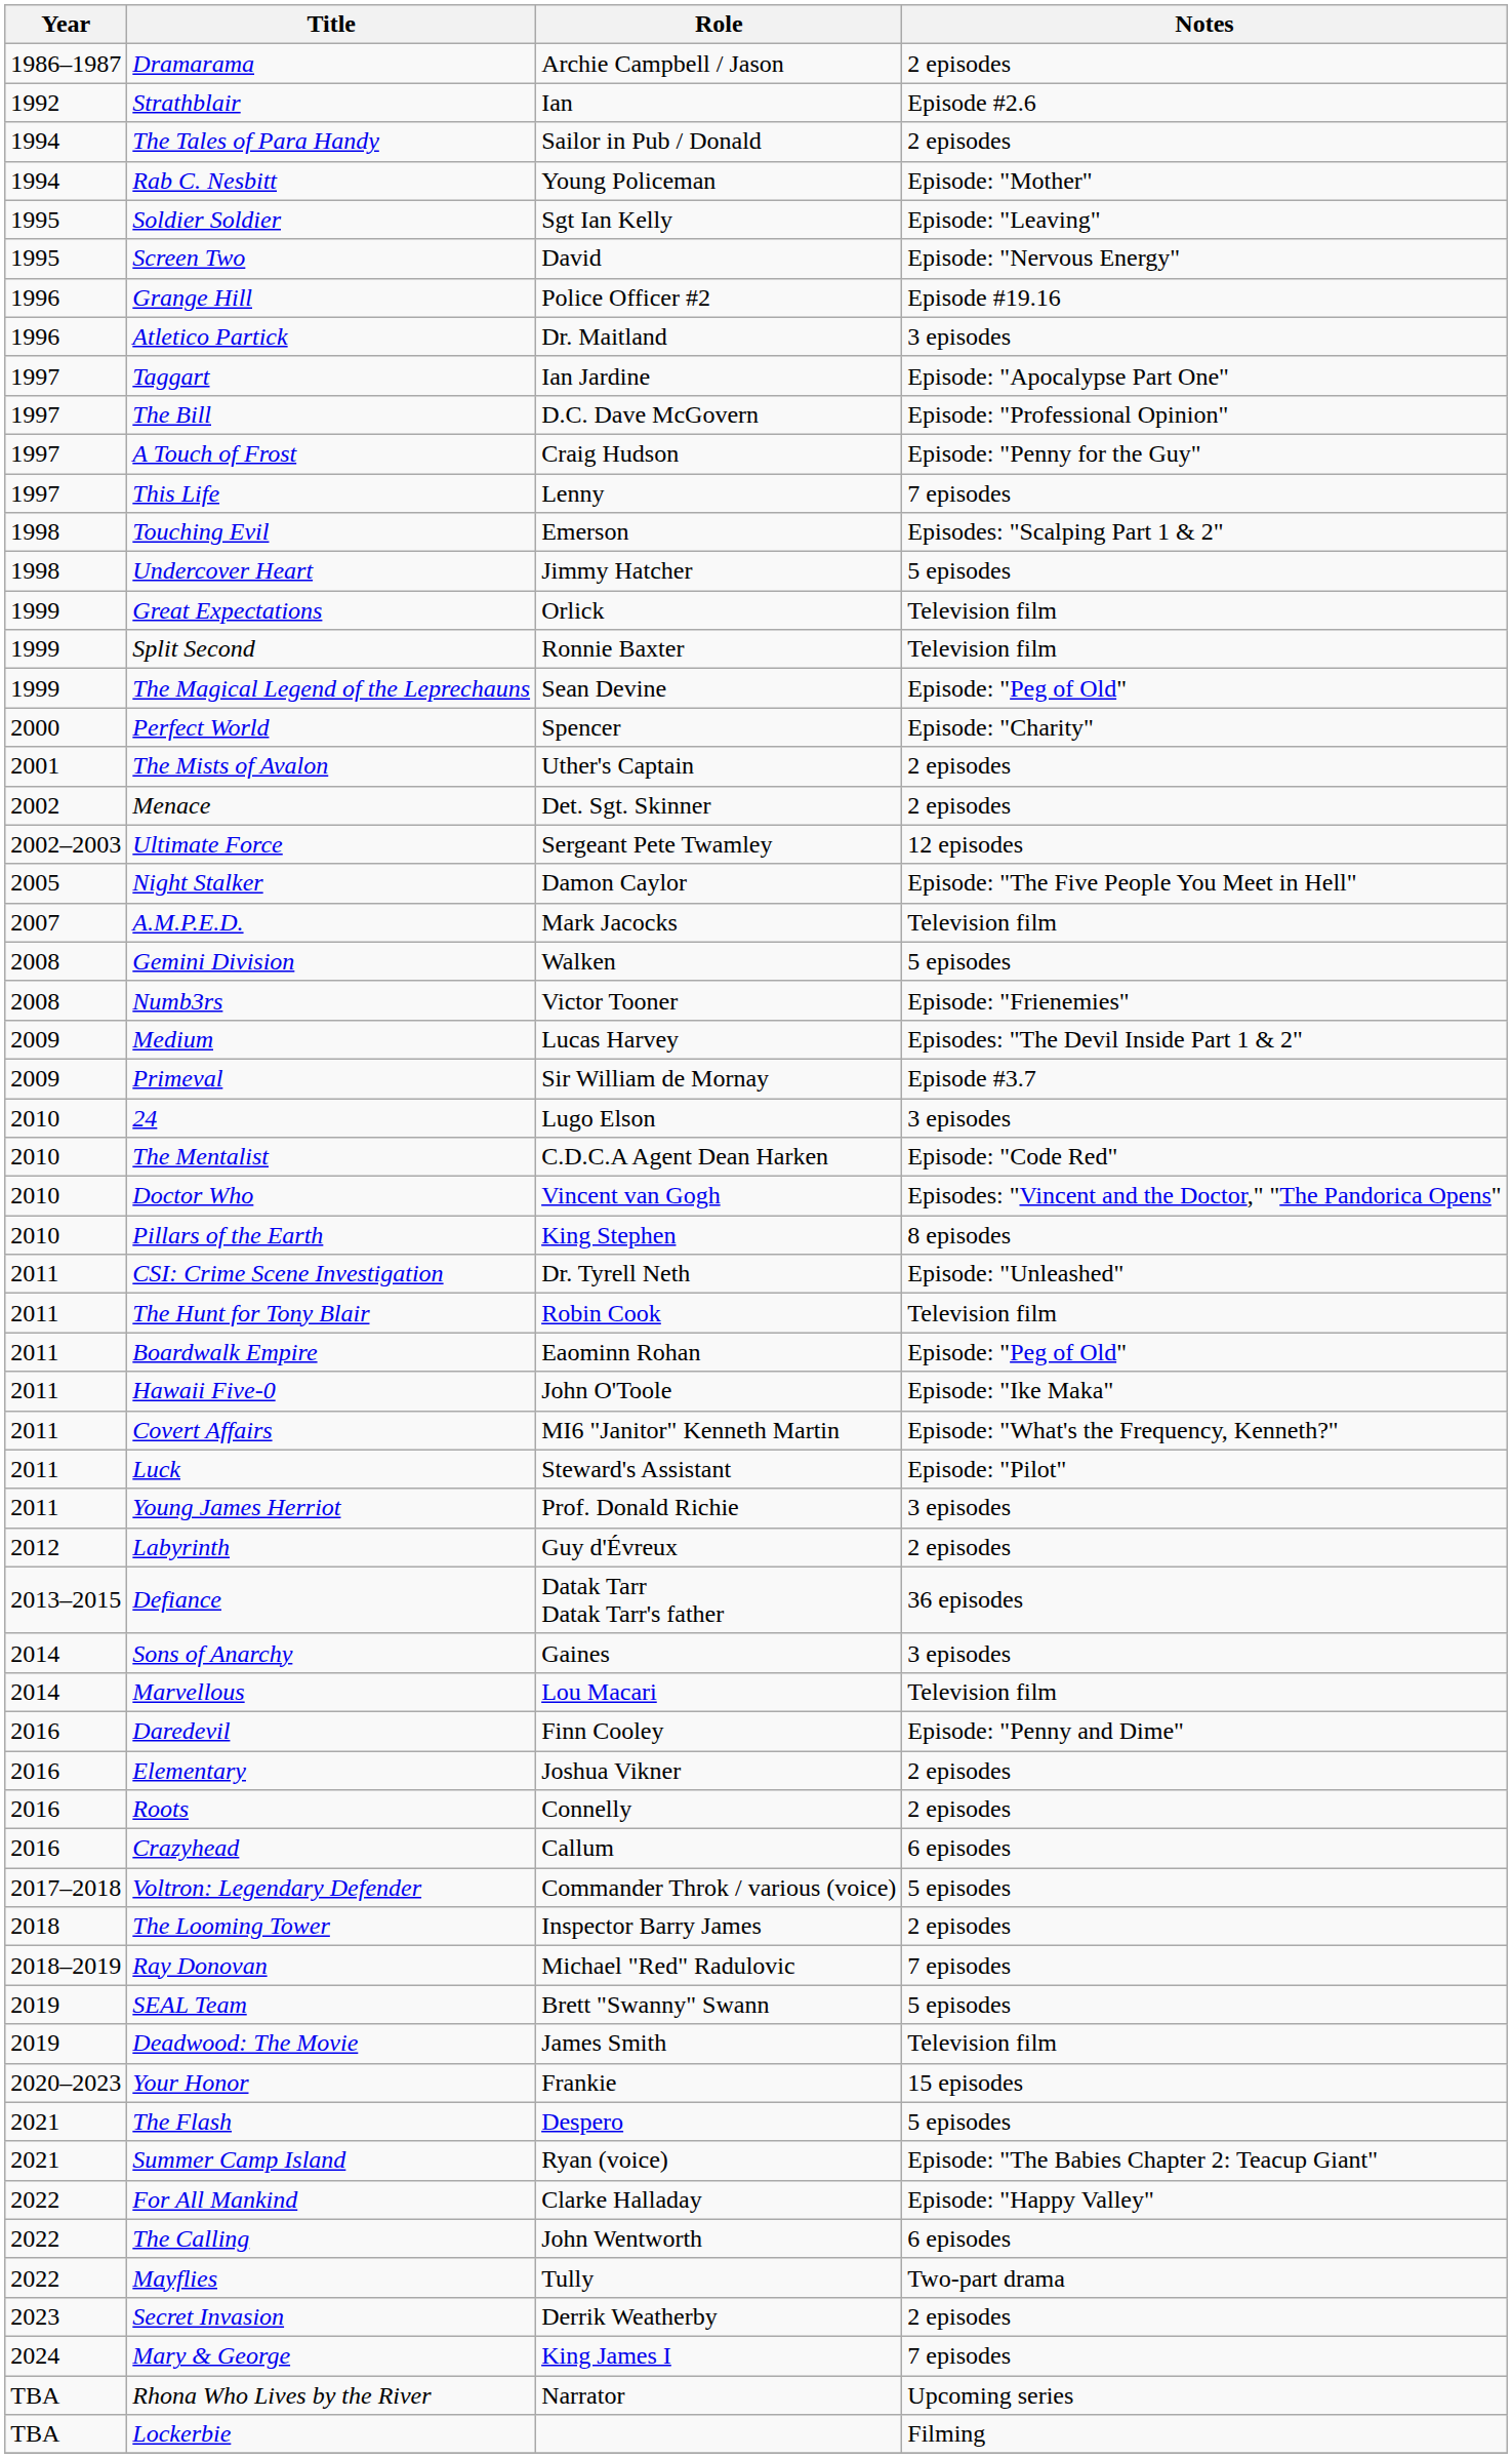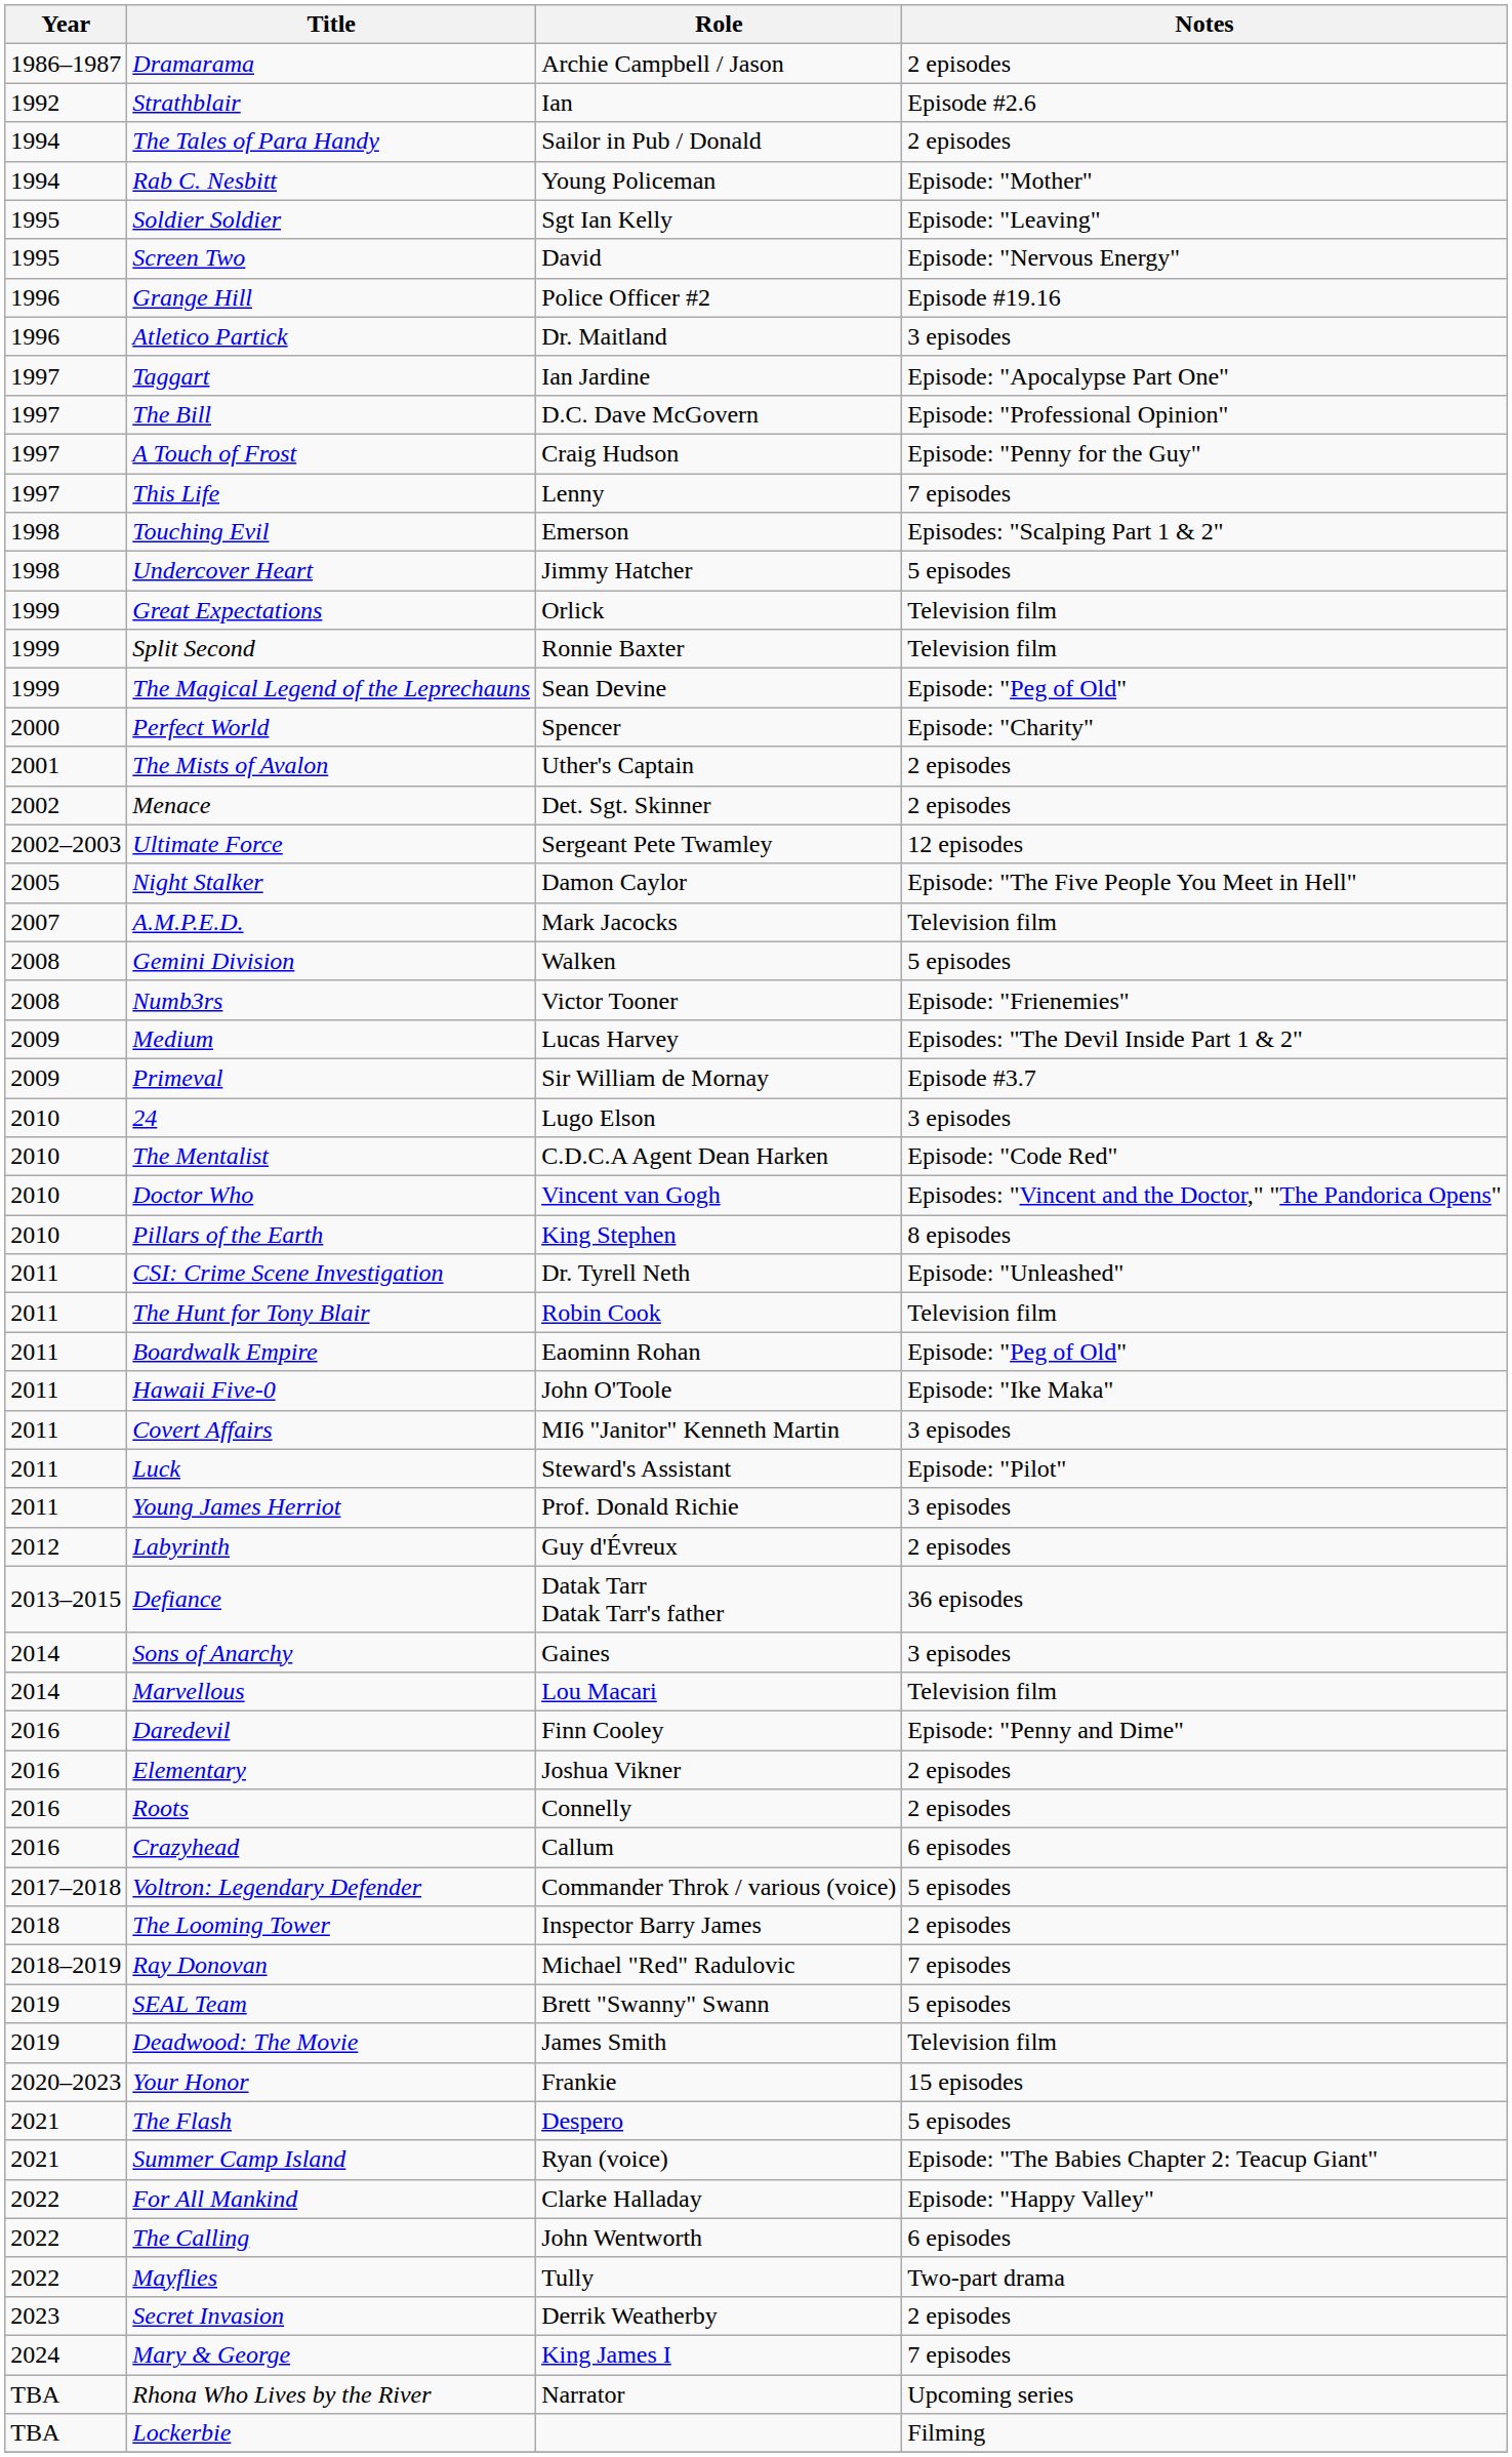Covert Affairs | Notes: Episode: "What's the Frequency, Kenneth?" -> 3 episodes
